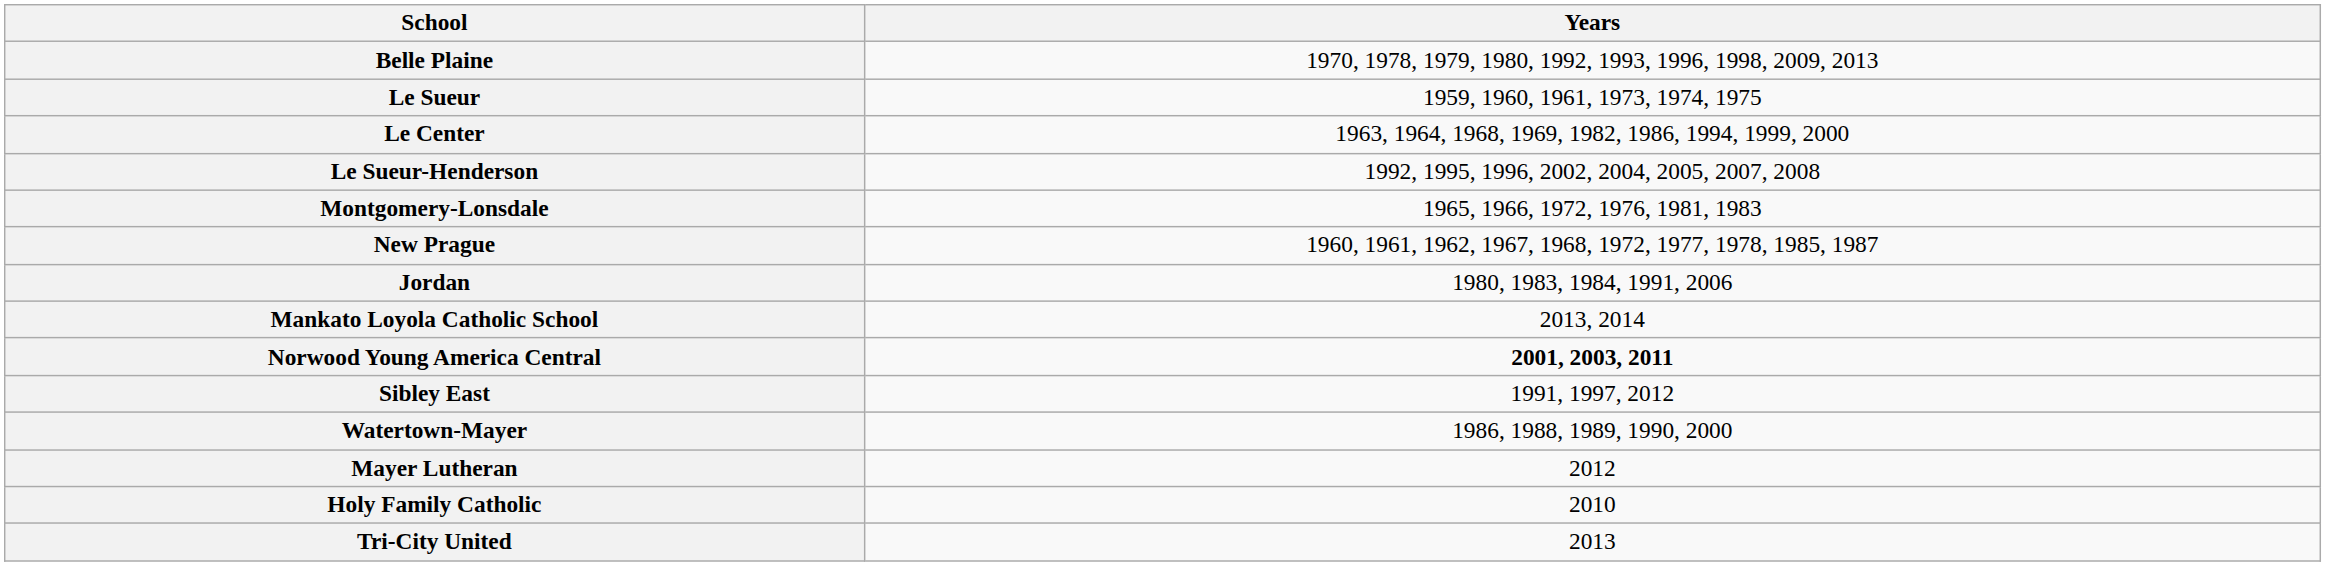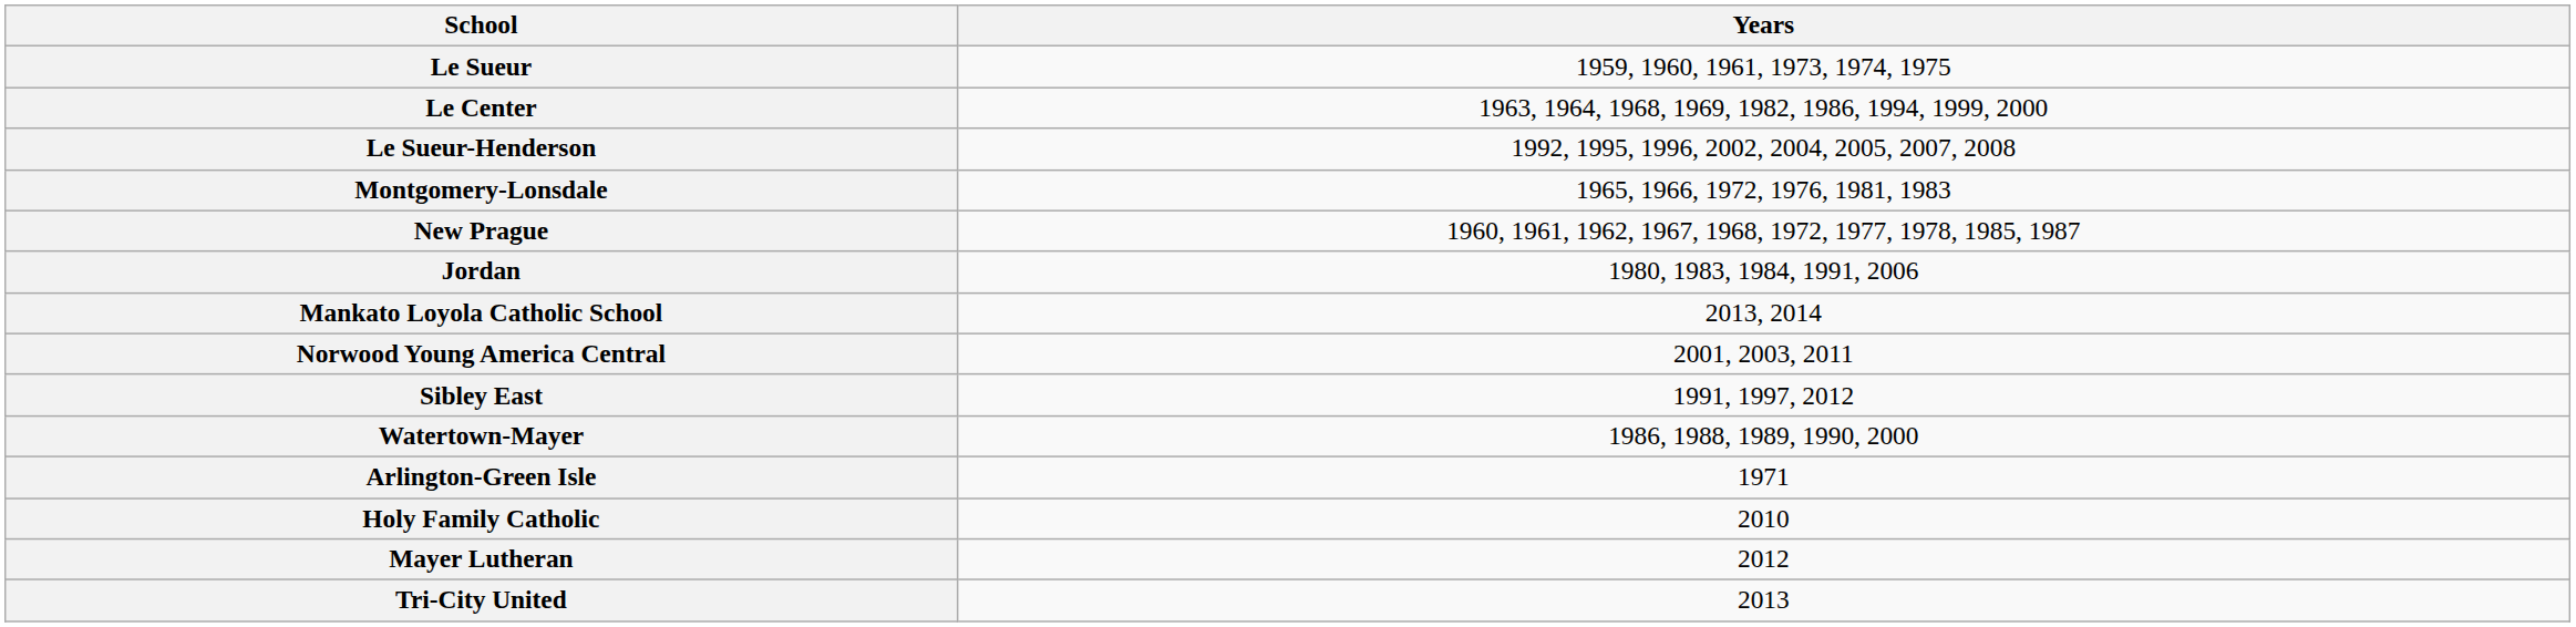- row: Belle Plaine | 1970, 1978, 1979, 1980, 1992, 1993, 1996, 1998, 2009, 2013
Norwood Young America Central | Years: bold -> normal
+ row: Arlington-Green Isle | 1971
rows swapped: Holy Family Catholic <-> Mayer Lutheran
